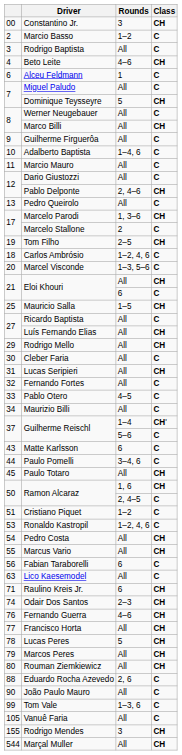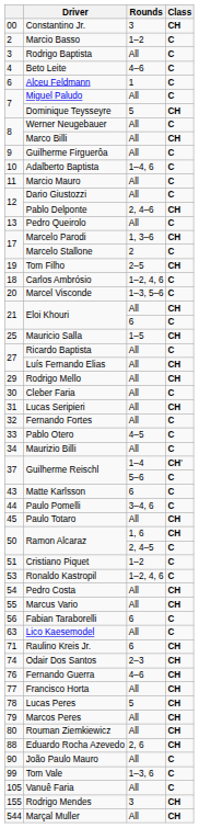Beto Leite | Class: CH -> C
Eduardo Rocha Azevedo | Class: C -> CH
